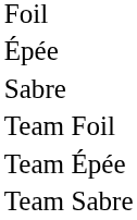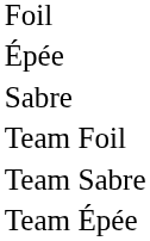rows swapped: Team Épée <-> Team Sabre
